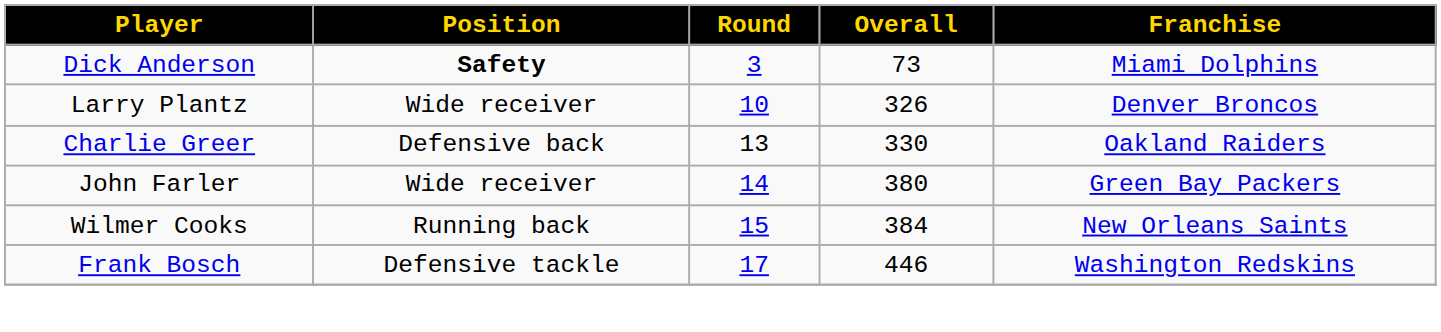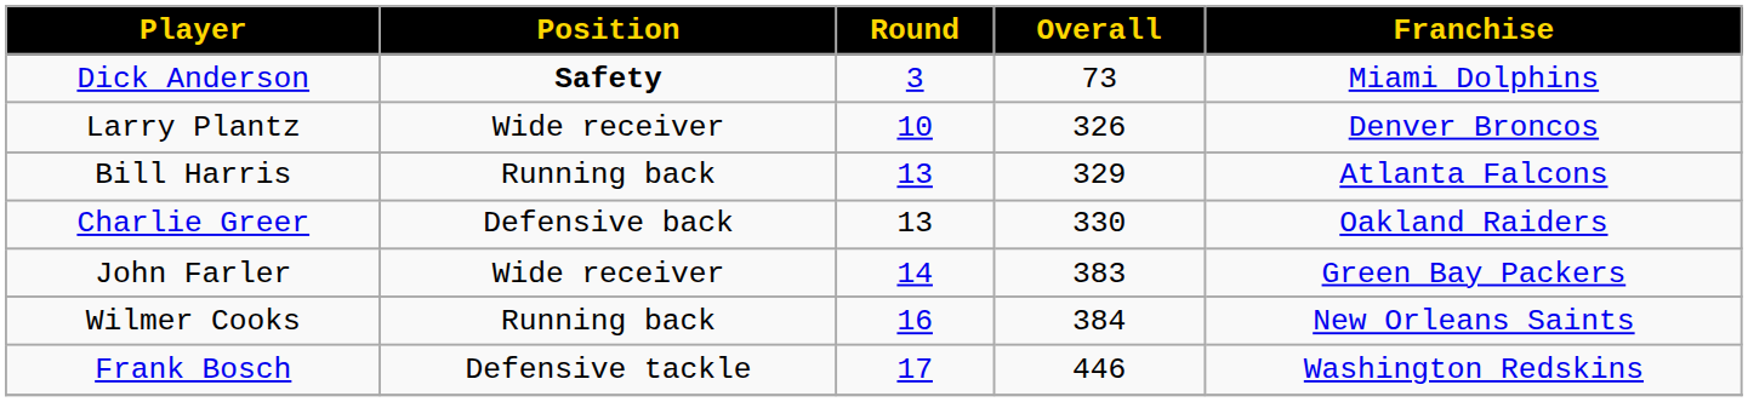+ row: Bill Harris | Running back | 13 | 329 | Atlanta Falcons
John Farler | Overall: 380 -> 383
Wilmer Cooks | Round: 15 -> 16
